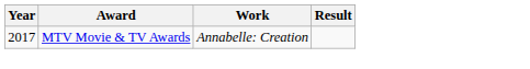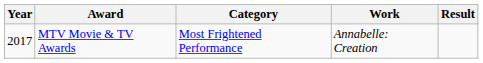+ column: Category | Most Frightened Performance
